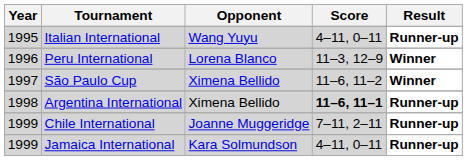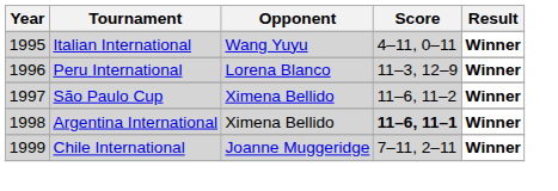Italian International | Result: Runner-up -> Winner
Argentina International | Result: Runner-up -> Winner
Chile International | Result: Runner-up -> Winner
- row: 1999 | Jamaica International | Kara Solmundson | 4–11, 0–11 | Runner-up
